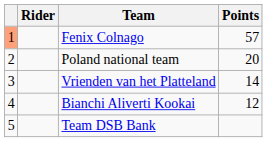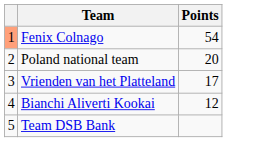- column: Rider
Fenix Colnago | Points: 57 -> 54
Vrienden van het Platteland | Points: 14 -> 17
